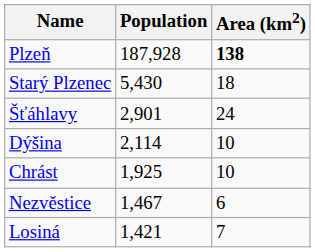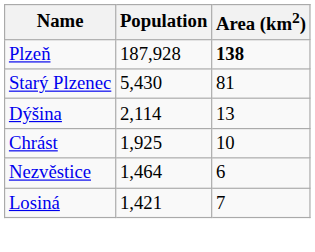Starý Plzenec | Area (km2): 18 -> 81
- row: Šťáhlavy | 2,901 | 24
Dýšina | Area (km2): 10 -> 13
Nezvěstice | Population: 1,467 -> 1,464
